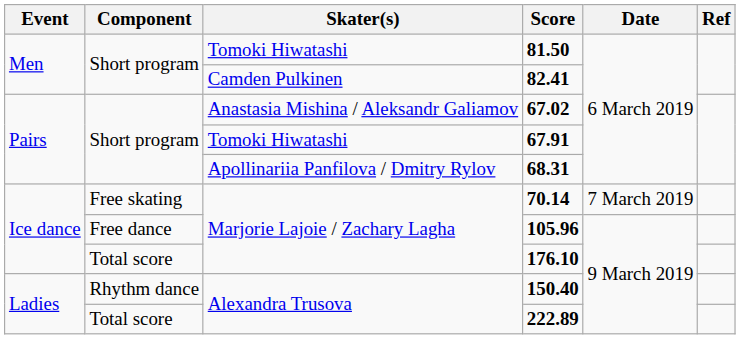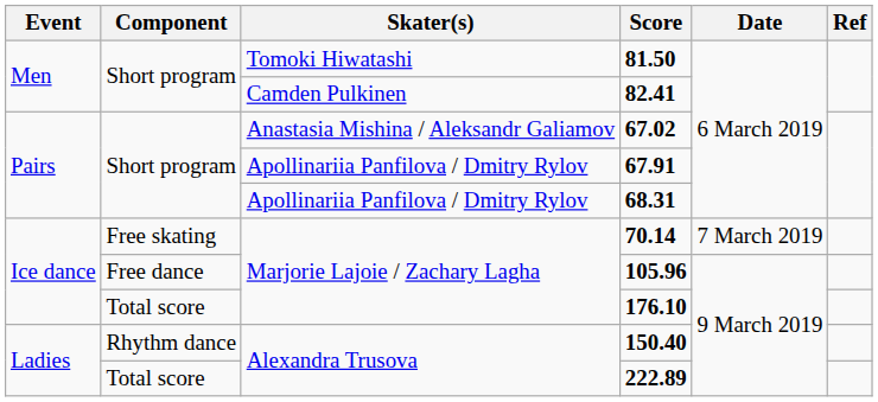67.91 | Skater(s): Tomoki Hiwatashi -> Apollinariia Panfilova / Dmitry Rylov
